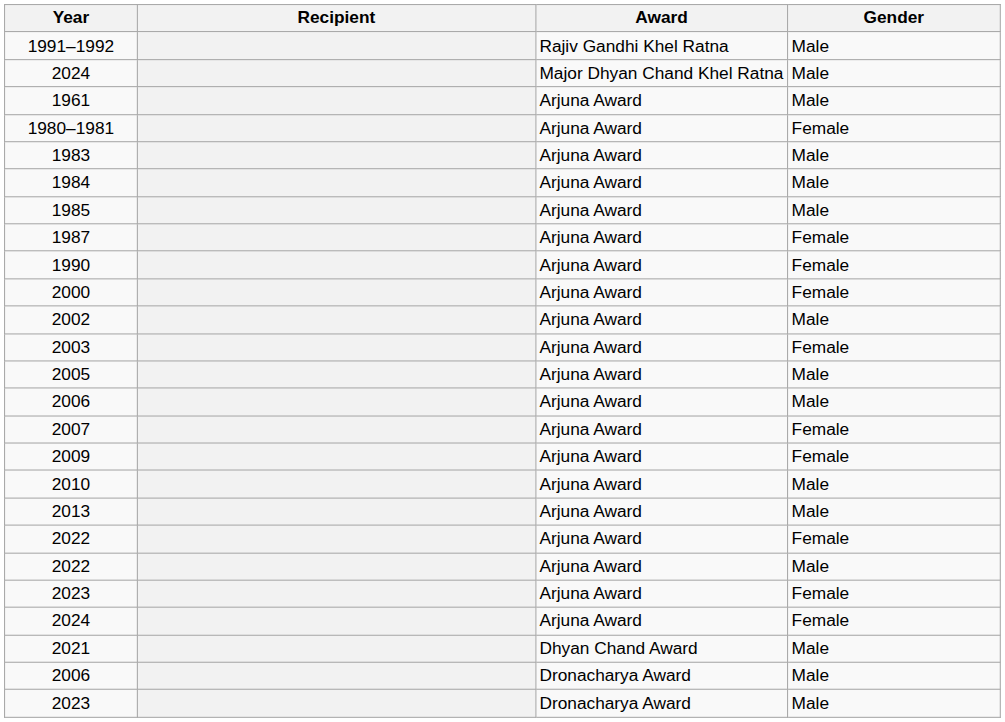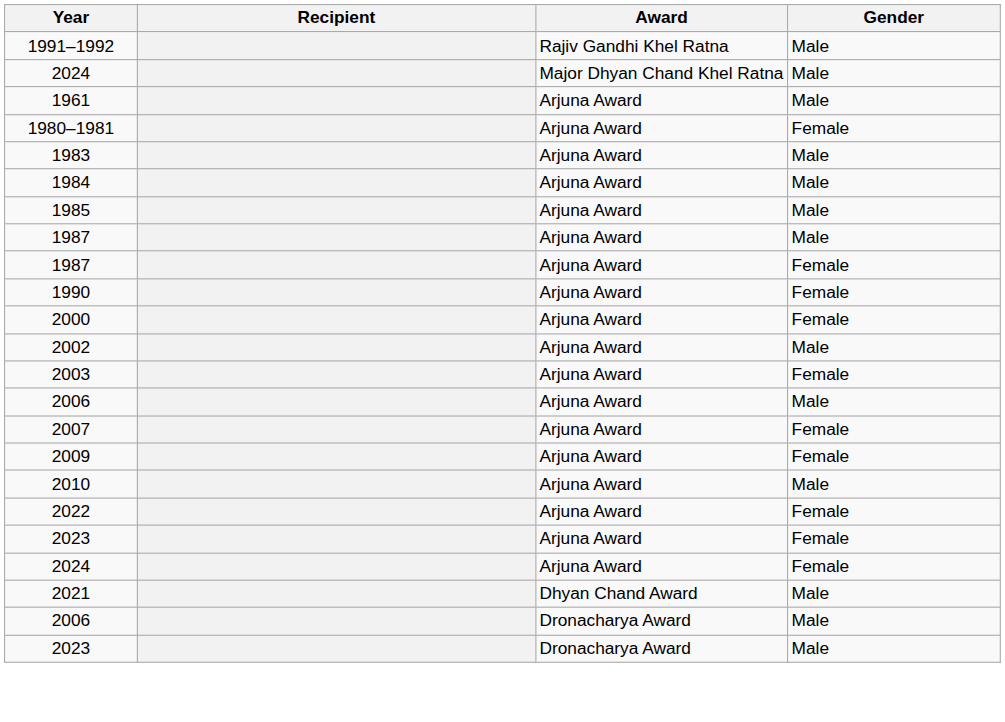+ row: 1987 | Arjuna Award | Male
- row: 2005 | Arjuna Award | Male
- row: 2013 | Arjuna Award | Male
- row: 2022 | Arjuna Award | Male
